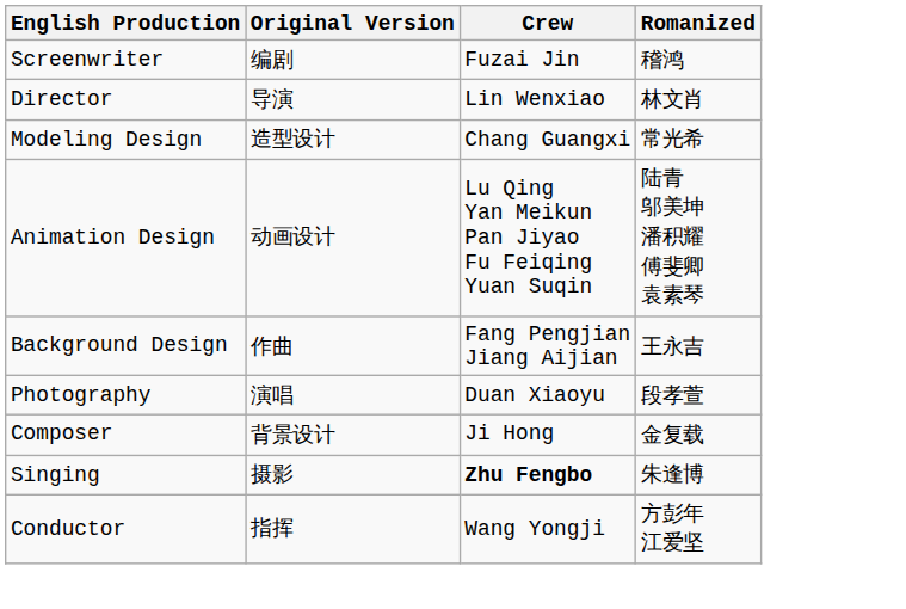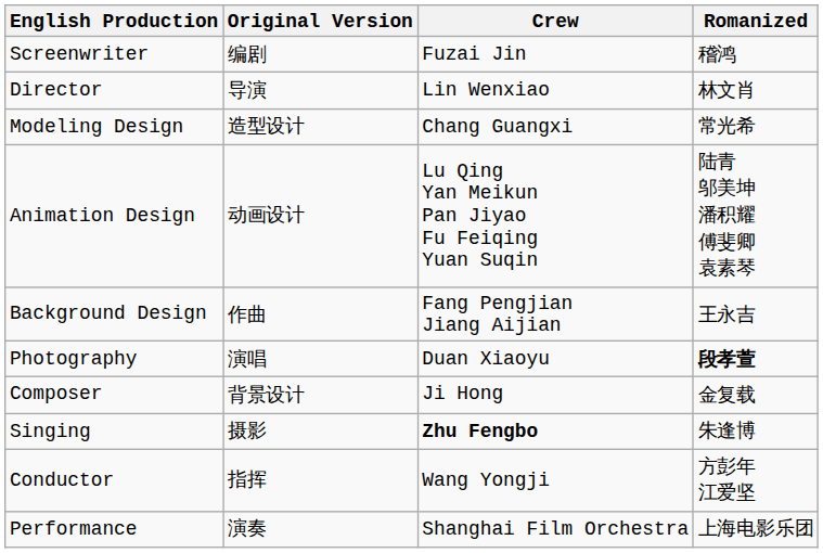Photography | Romanized: normal -> bold
+ row: Performance | 演奏 | Shanghai Film Orchestra | 上海电影乐团
